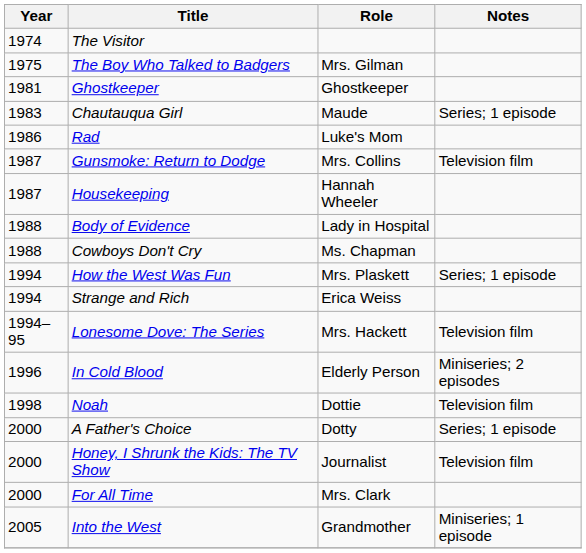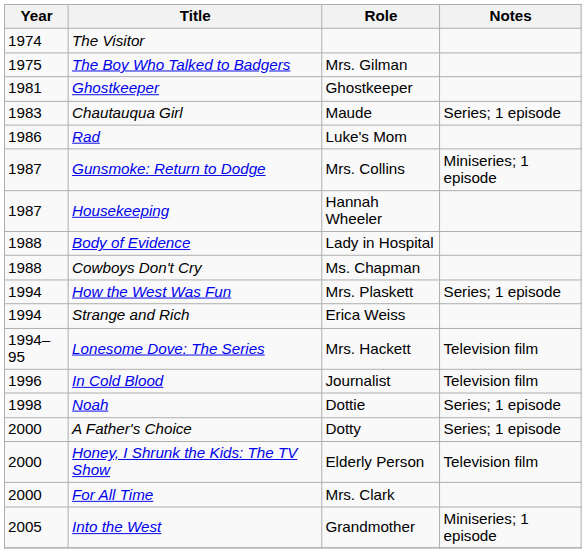Gunsmoke: Return to Dodge | Notes: Television film -> Miniseries; 1 episode
In Cold Blood | Role: Elderly Person -> Journalist
In Cold Blood | Notes: Miniseries; 2 episodes -> Television film
Noah | Notes: Television film -> Series; 1 episode
Honey, I Shrunk the Kids: The TV Show | Role: Journalist -> Elderly Person
